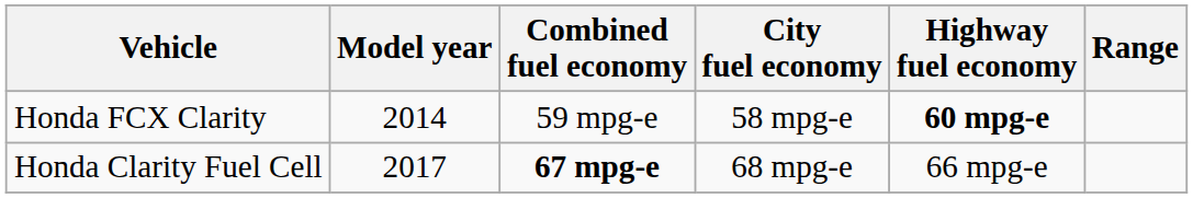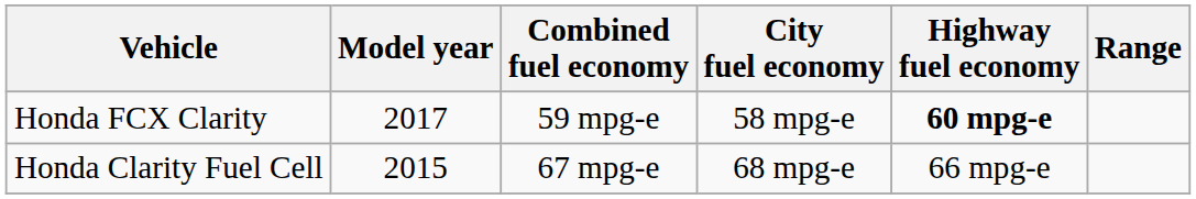Honda FCX Clarity | Model year: 2014 -> 2017
Honda Clarity Fuel Cell | Model year: 2017 -> 2015
Honda Clarity Fuel Cell | Combined fuel economy: bold -> normal
